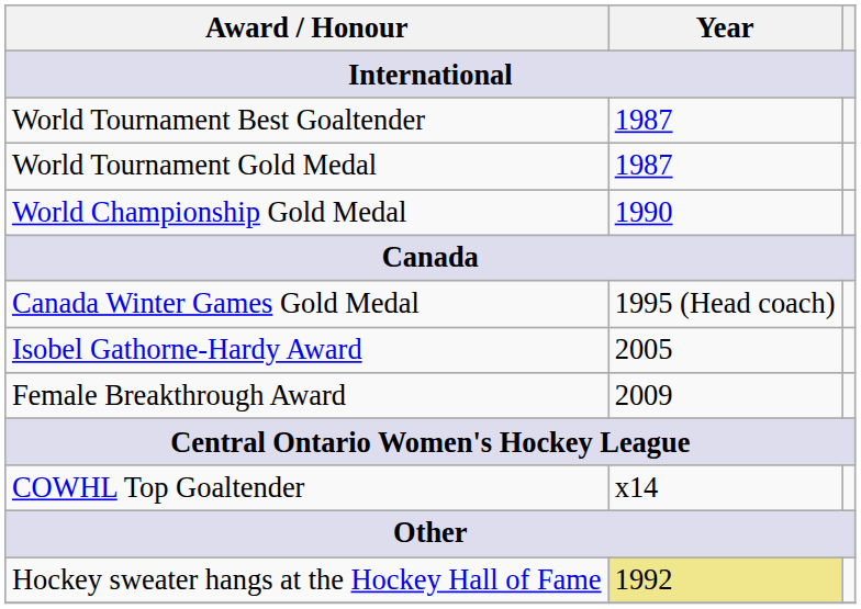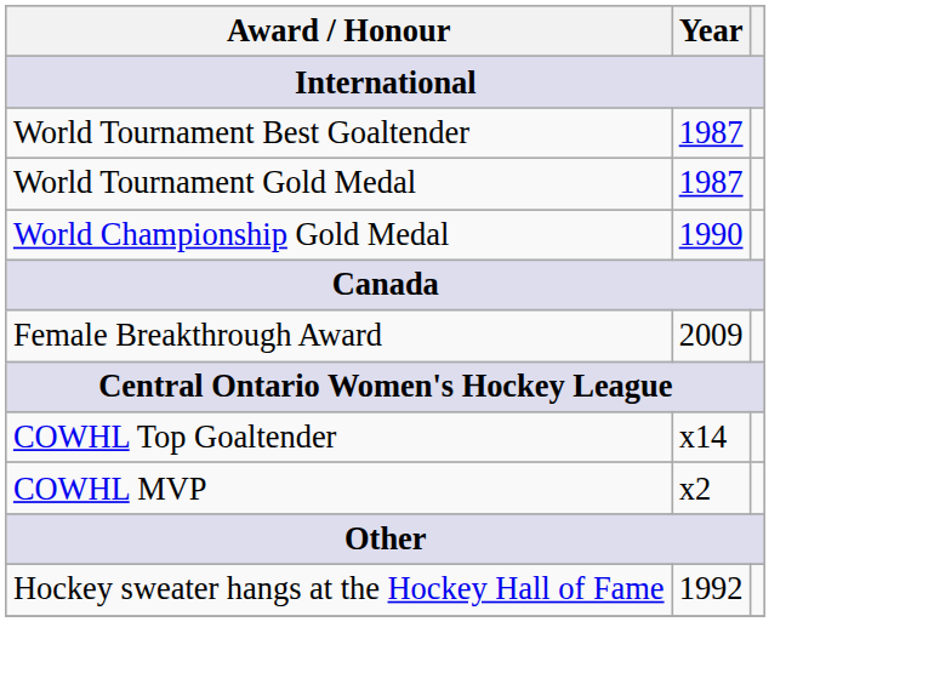- row: Canada Winter Games Gold Medal | 1995 (Head coach)
- row: Isobel Gathorne-Hardy Award | 2005
+ row: COWHL MVP | x2
Hockey sweater hangs at the Hockey Hall of Fame | Year: khaki background -> no background
